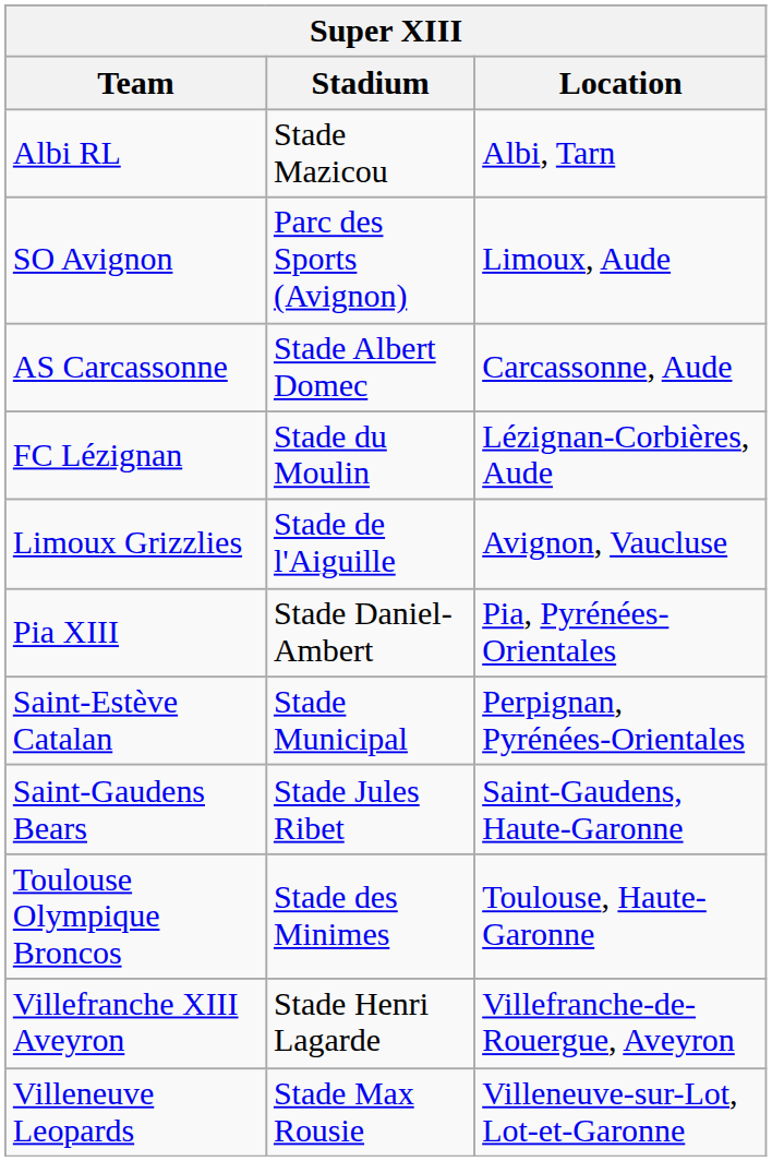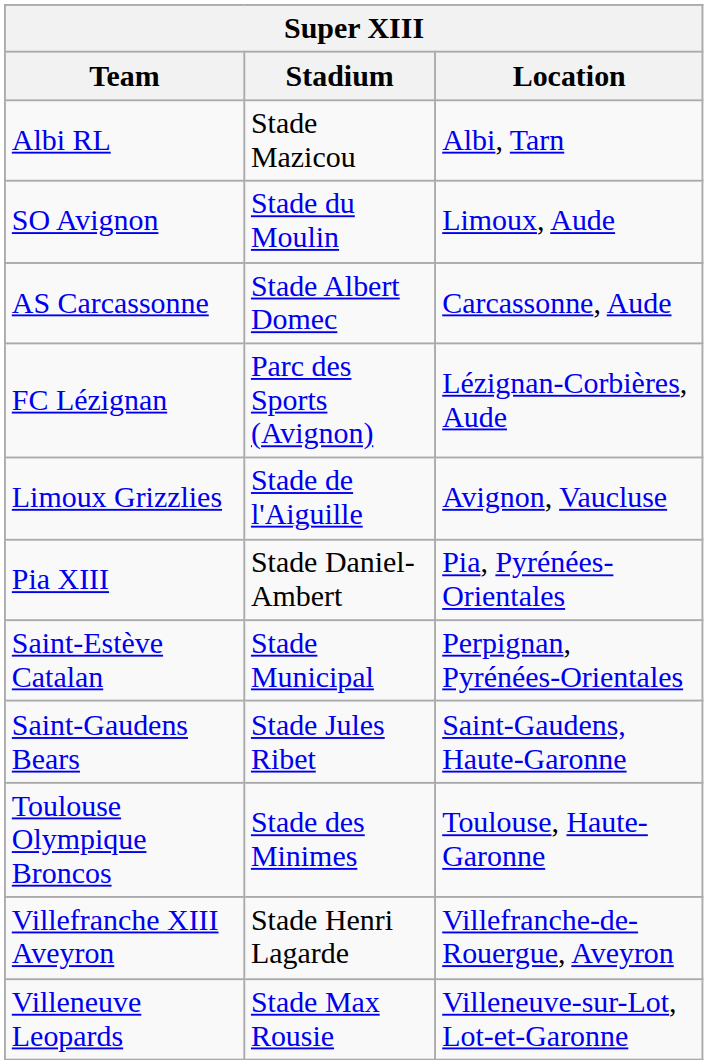SO Avignon | Stadium: Parc des Sports (Avignon) -> Stade du Moulin
FC Lézignan | Stadium: Stade du Moulin -> Parc des Sports (Avignon)
